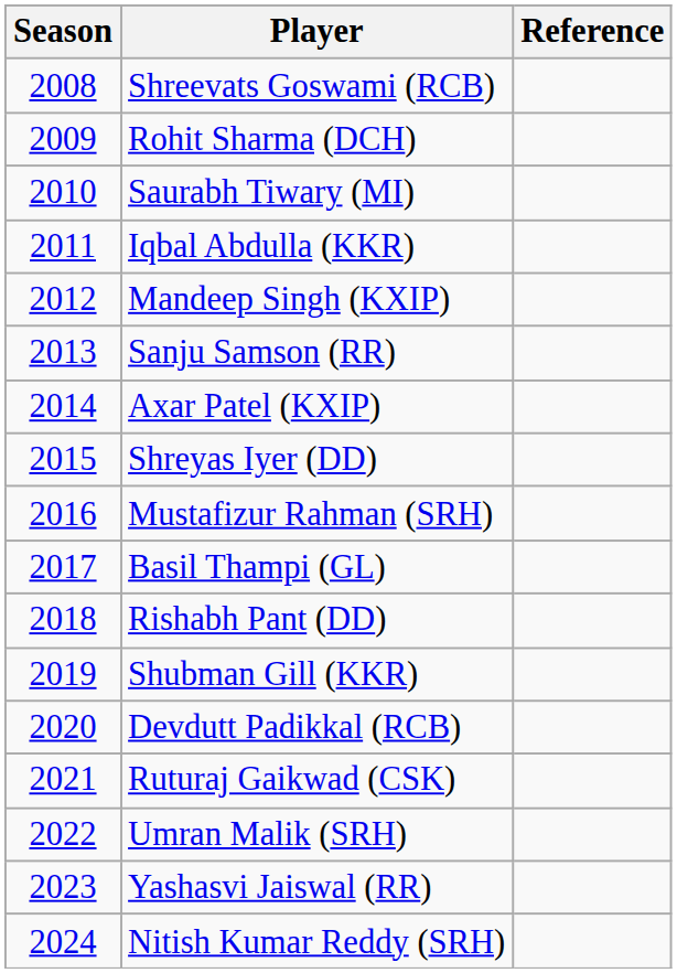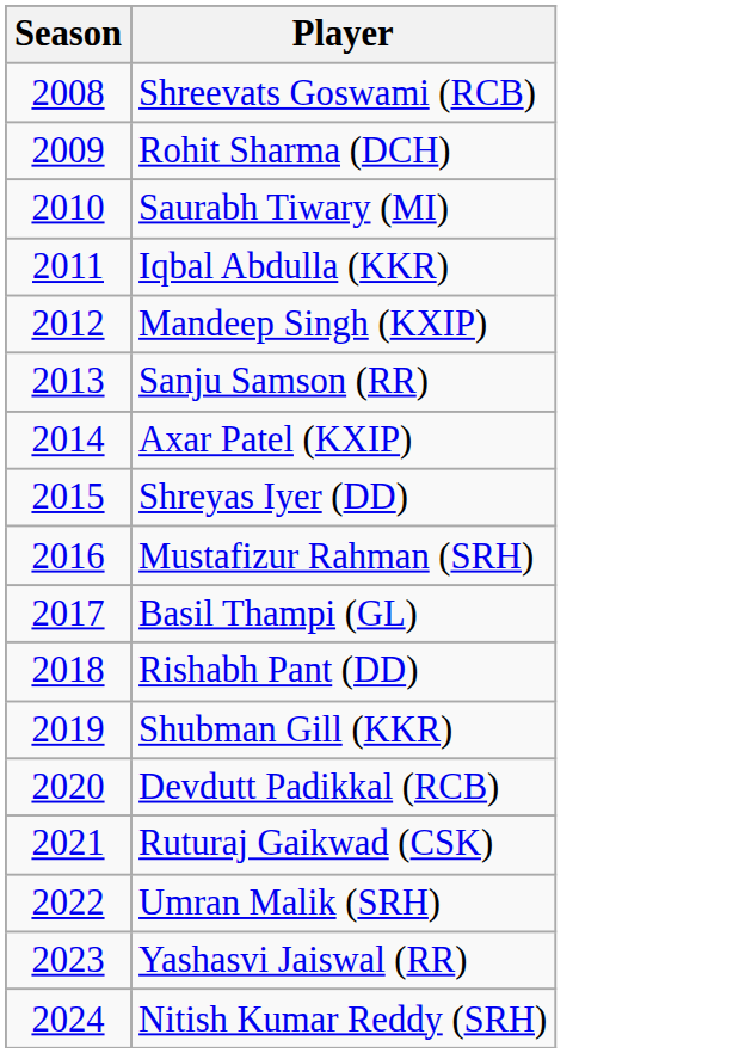- column: Reference
